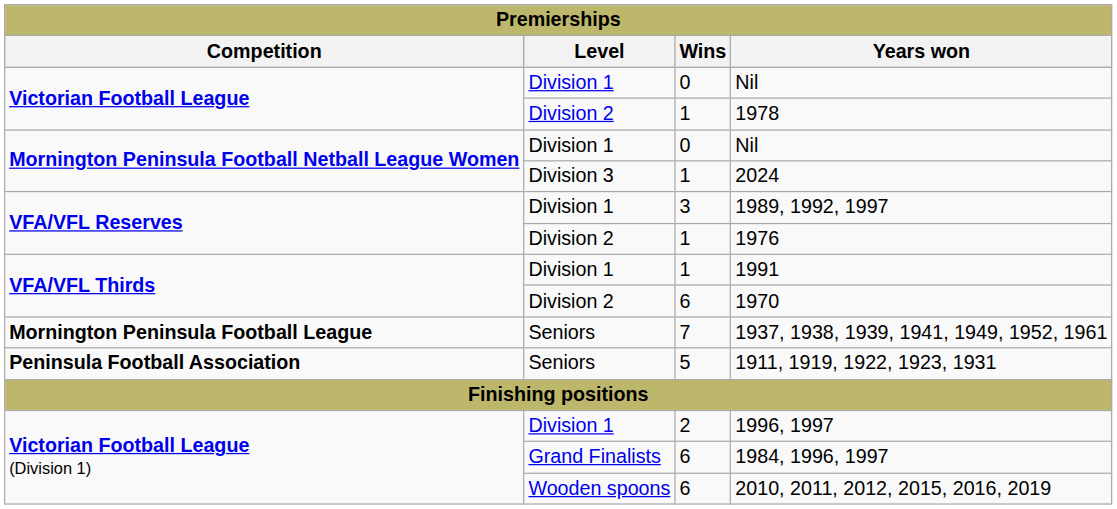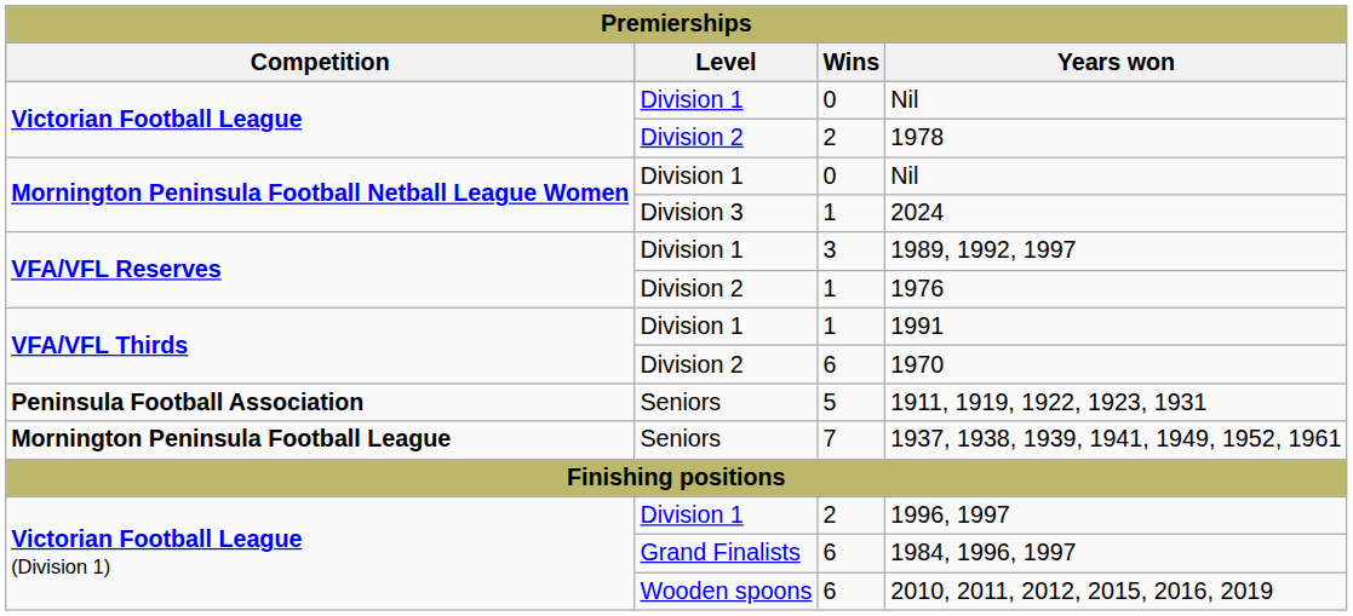1978 | Wins: 1 -> 2
rows swapped: 1911, 1919, 1922, 1923, 1931 <-> 1937, 1938, 1939, 1941, 1949, 1952, 1961
